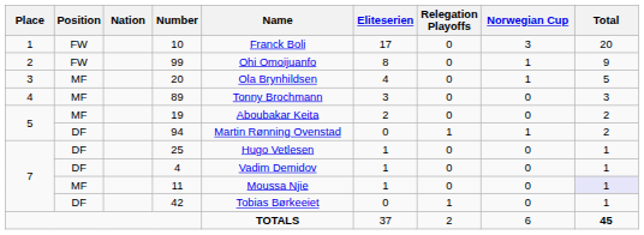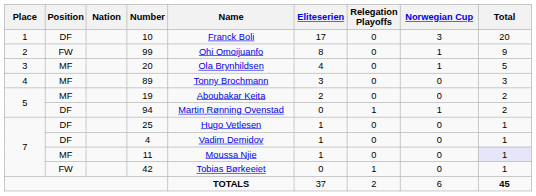10 | Position: FW -> DF
42 | Position: DF -> FW
